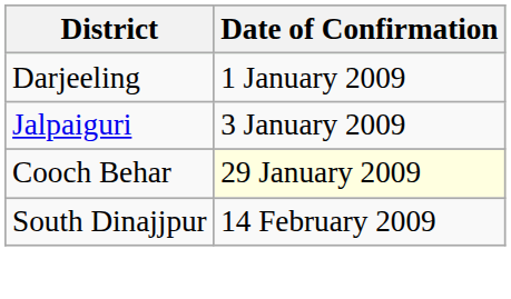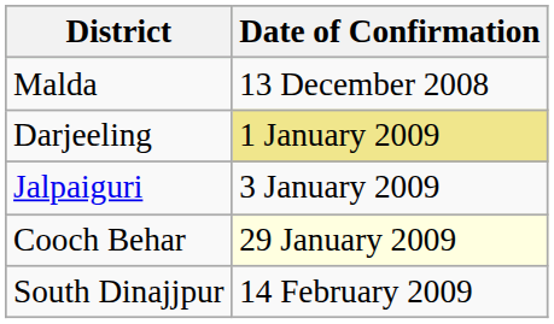+ row: Malda | 13 December 2008
Darjeeling | Date of Confirmation: no background -> khaki background
